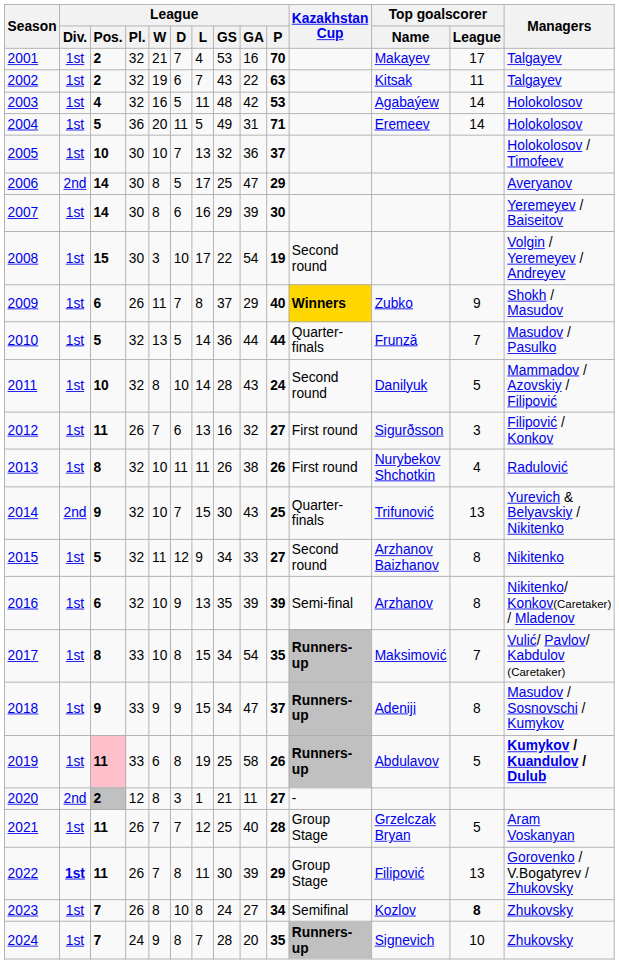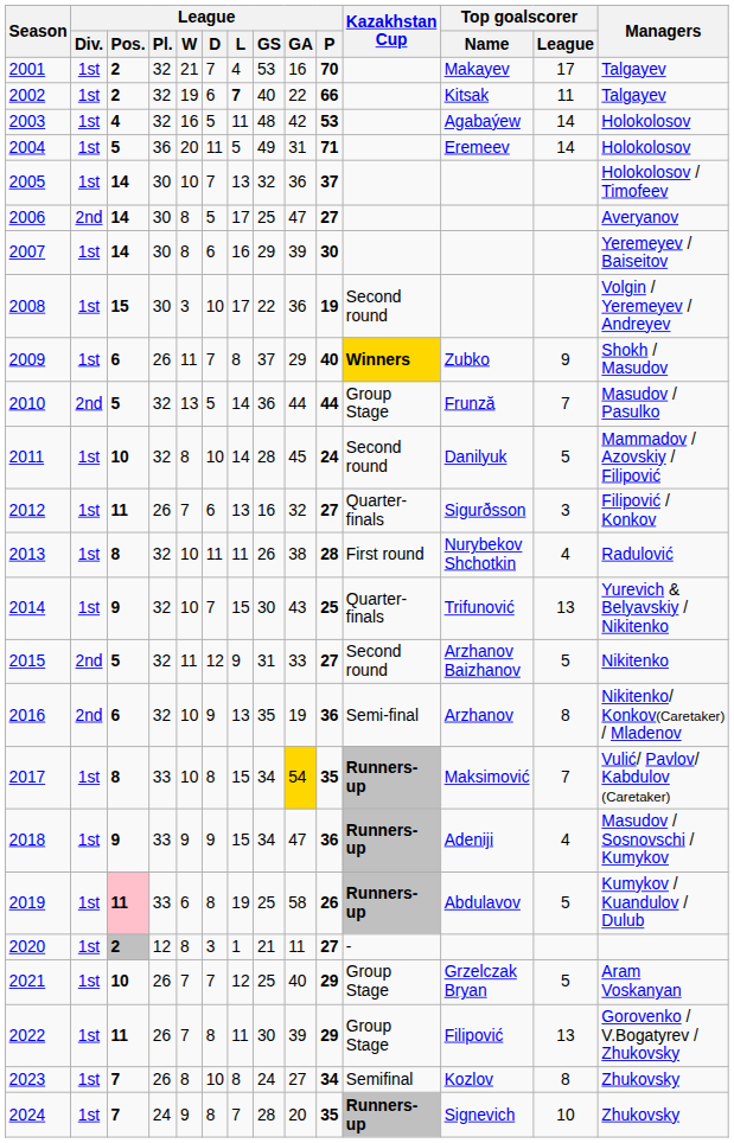2002 | League / L: normal -> bold
2002 | League / GS: 43 -> 40
2002 | League / P: 63 -> 66
2005 | League / Pos.: 10 -> 14
2006 | League / P: 29 -> 27
2008 | League / GA: 54 -> 36
2010 | League / Div.: 1st -> 2nd
2010 | Kazakhstan Cup: Quarter-finals -> Group Stage
2011 | League / GA: 43 -> 45
2012 | Kazakhstan Cup: First round -> Quarter-finals
2013 | League / P: 26 -> 28
2014 | League / Div.: 2nd -> 1st
2015 | League / Div.: 1st -> 2nd
2015 | League / GS: 34 -> 31
2015 | Top goalscorer / League: 8 -> 5
2016 | League / Div.: 1st -> 2nd
2016 | League / GA: 39 -> 19
2016 | League / P: 39 -> 36
2017 | League / GA: no background -> gold background
2018 | League / P: 37 -> 36
2018 | Top goalscorer / League: 8 -> 4
2019 | Managers: bold -> normal
2020 | League / Div.: 2nd -> 1st
2021 | League / Pos.: 11 -> 10
2021 | League / P: 28 -> 29
2022 | League / Div.: bold -> normal
2023 | Top goalscorer / League: bold -> normal
